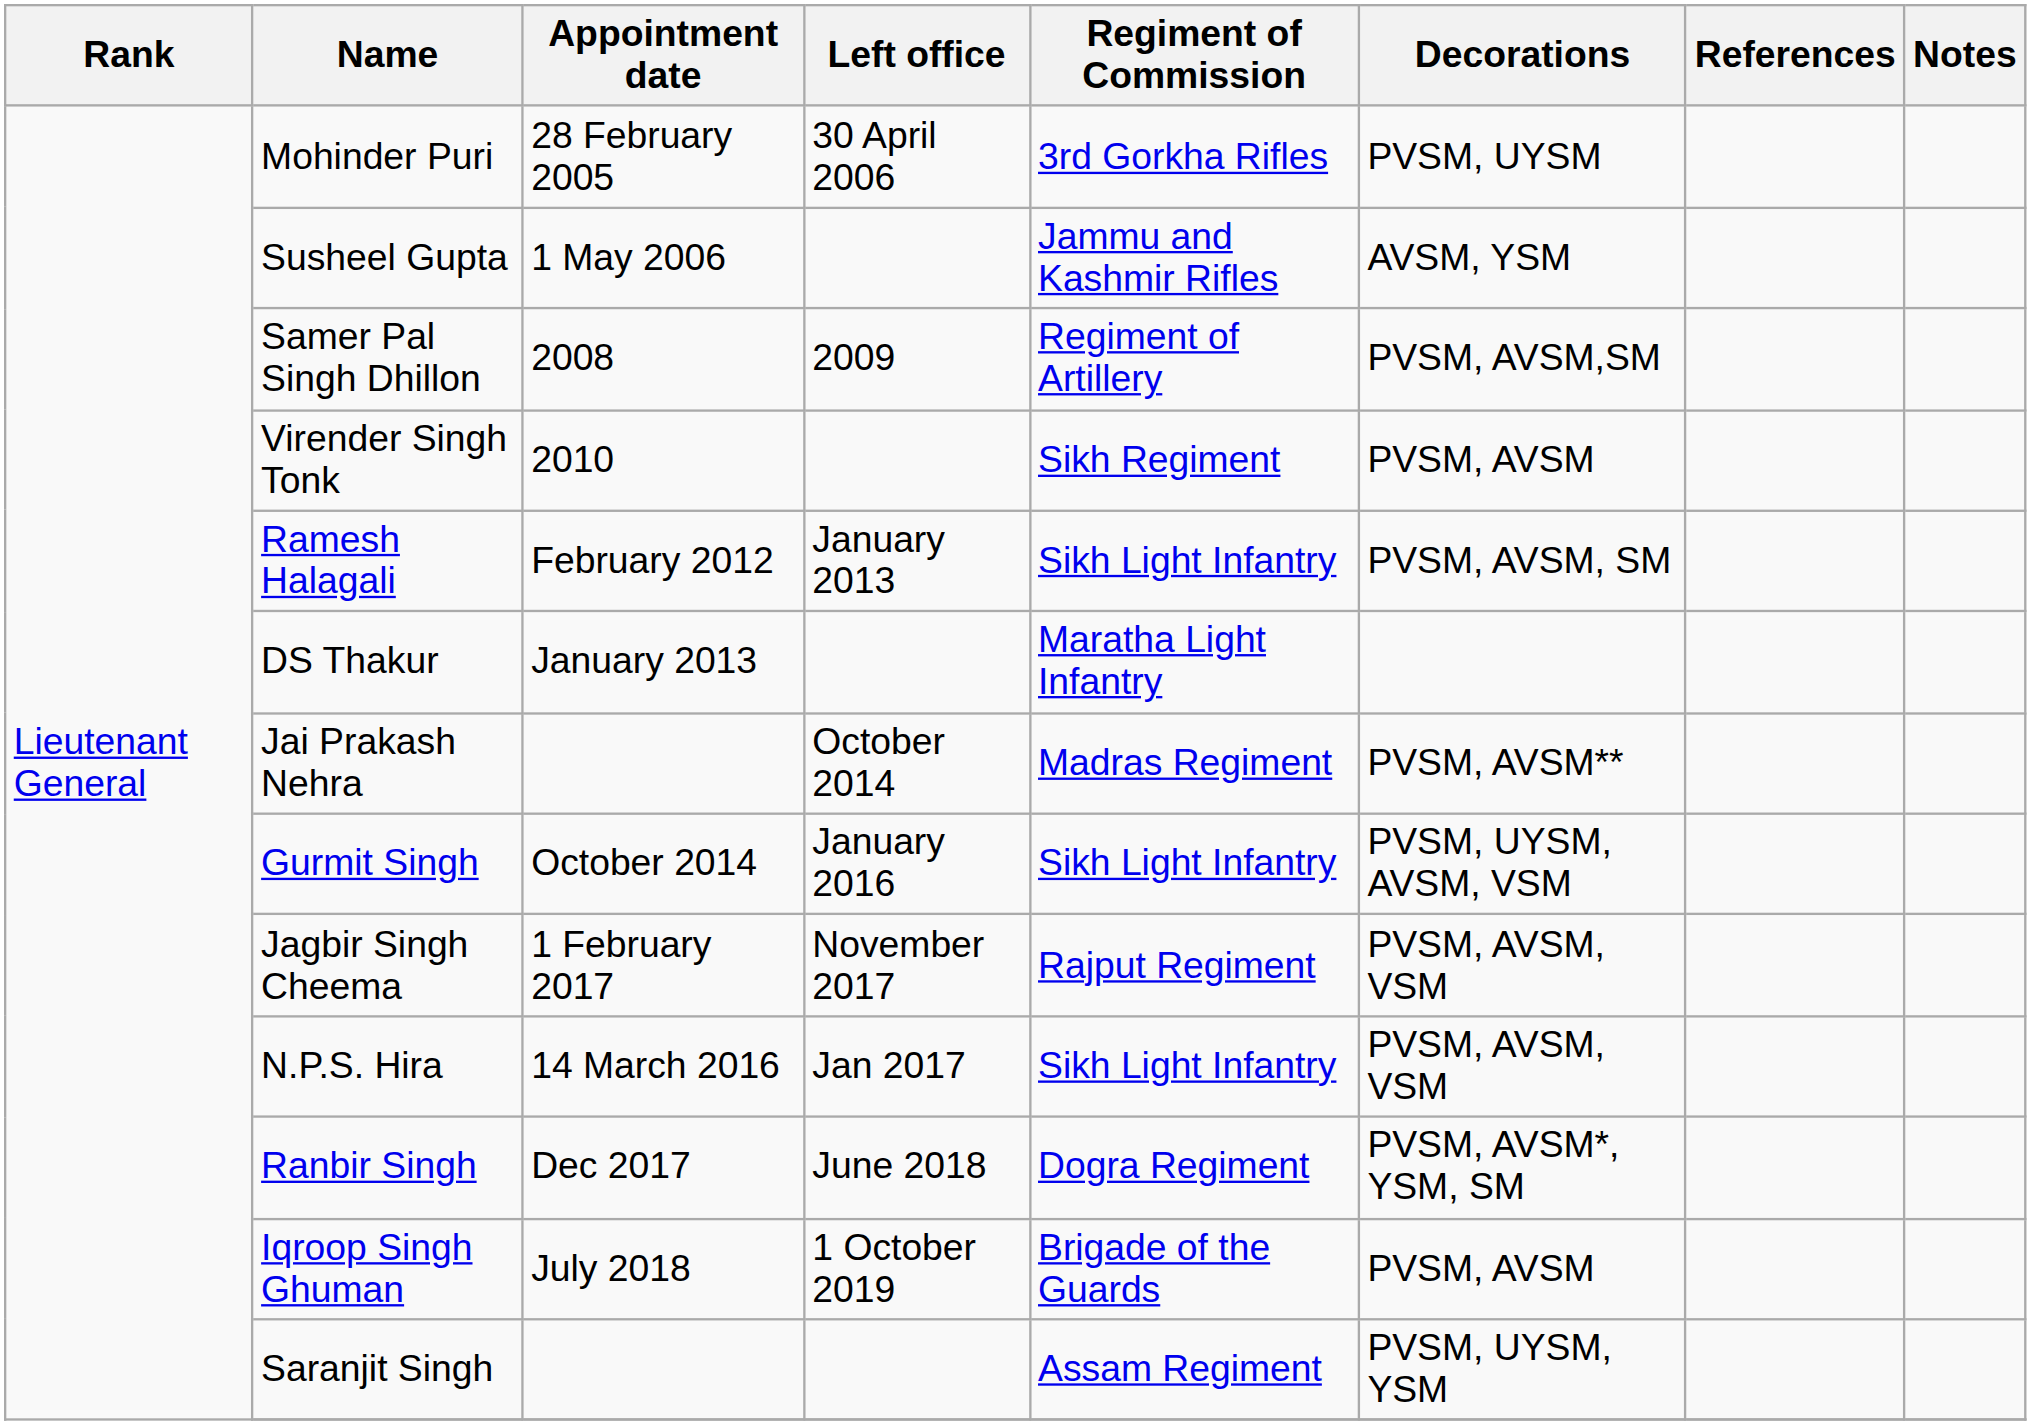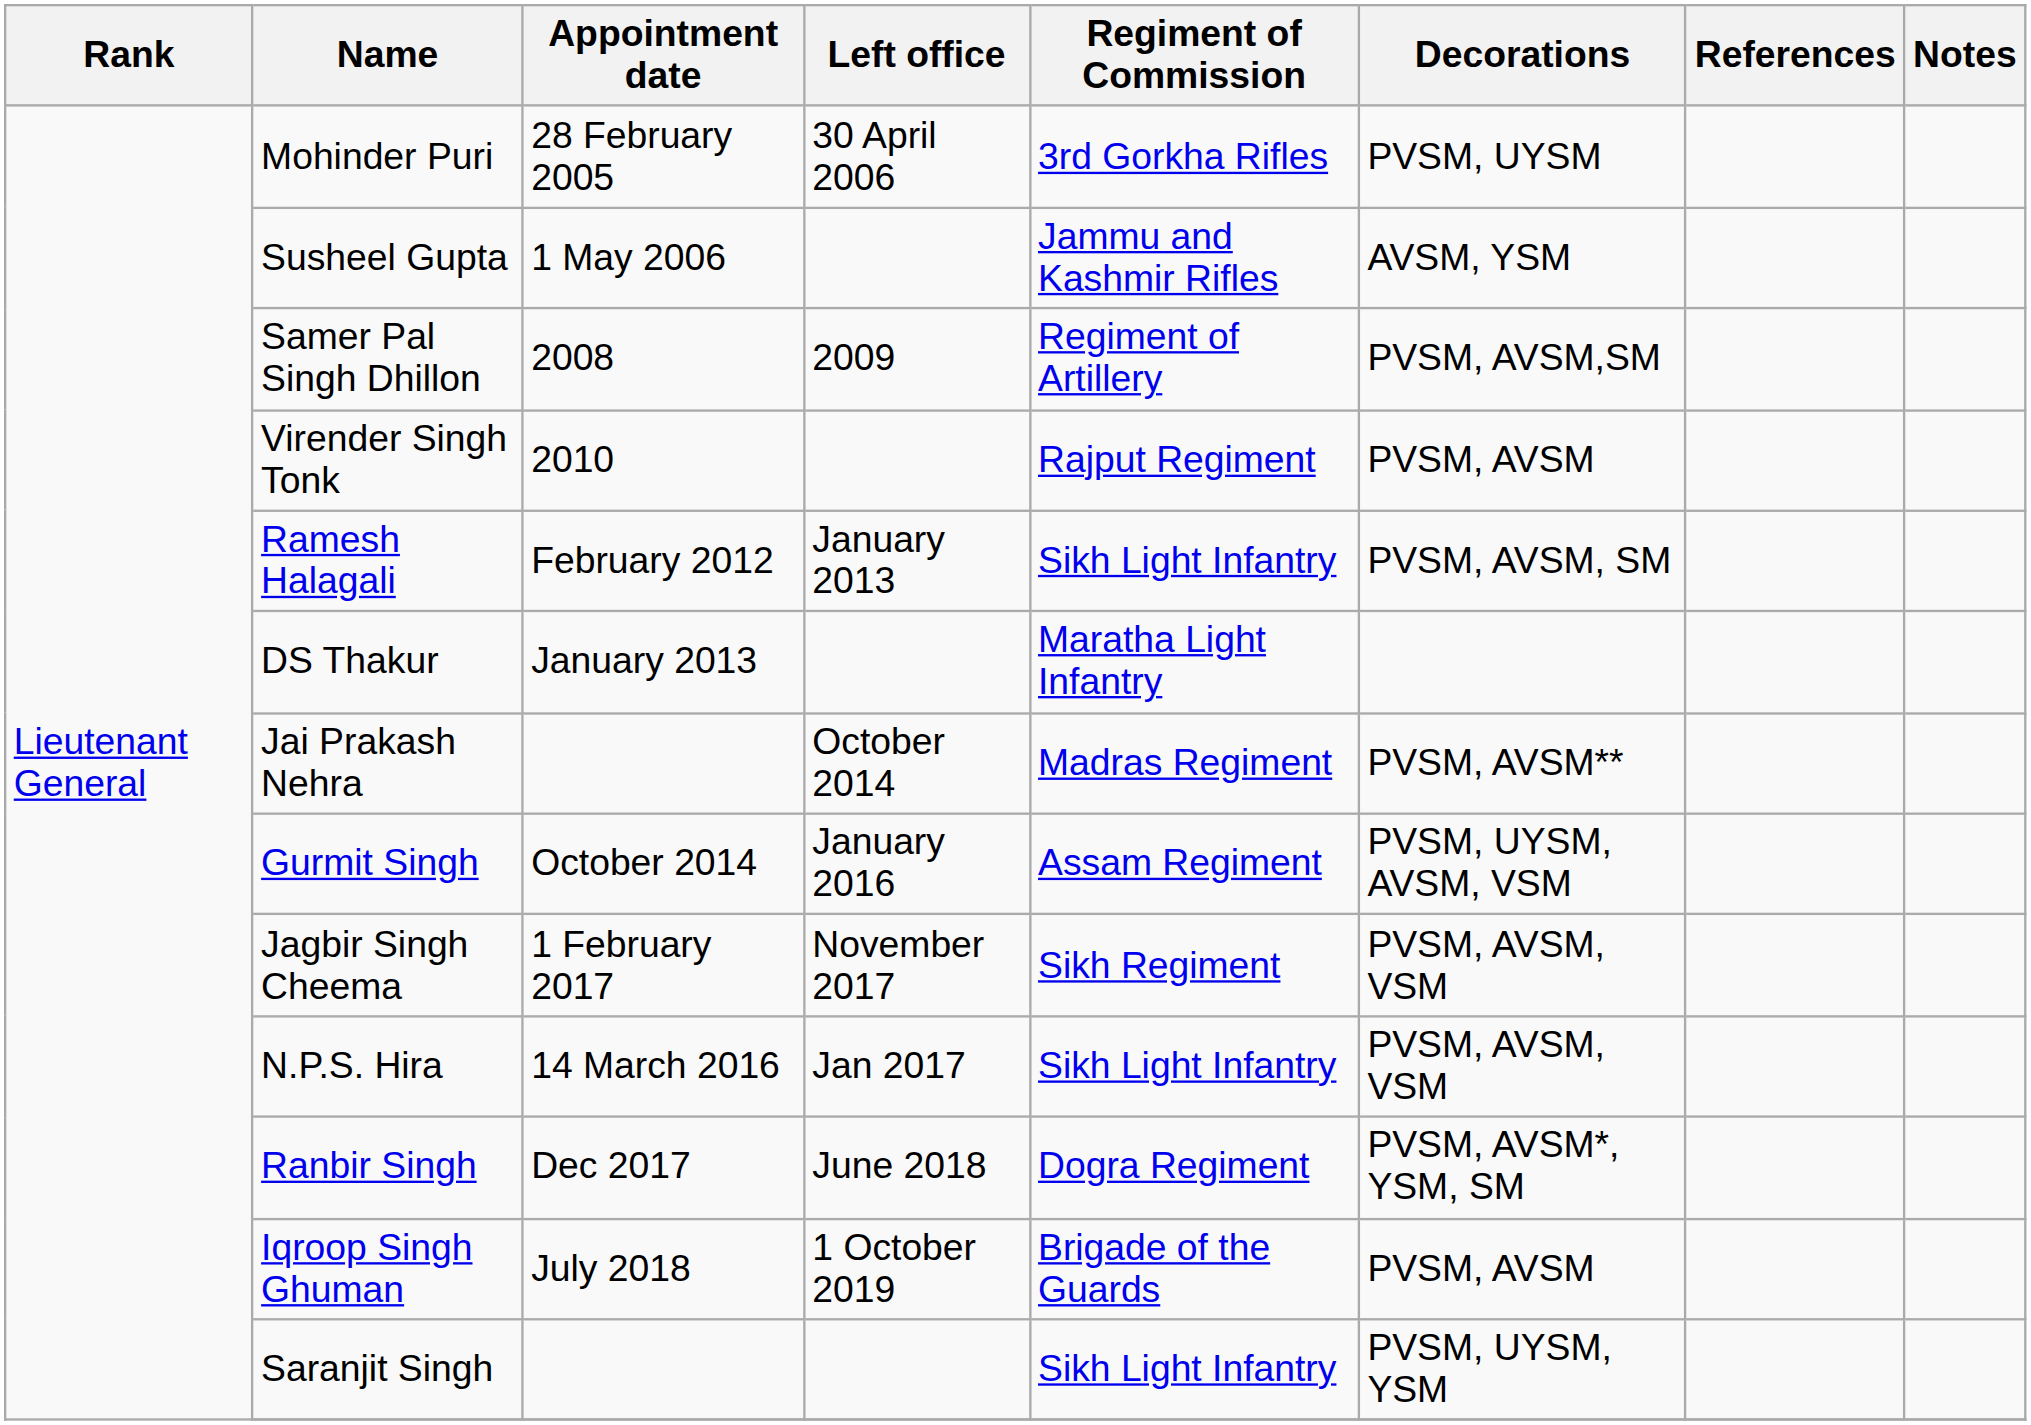Virender Singh Tonk | Regiment of Commission: Sikh Regiment -> Rajput Regiment
Gurmit Singh | Regiment of Commission: Sikh Light Infantry -> Assam Regiment
Jagbir Singh Cheema | Regiment of Commission: Rajput Regiment -> Sikh Regiment
Saranjit Singh | Regiment of Commission: Assam Regiment -> Sikh Light Infantry
